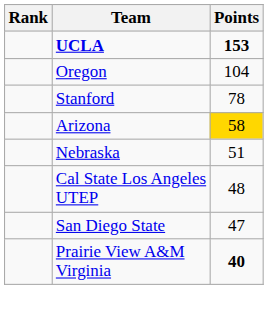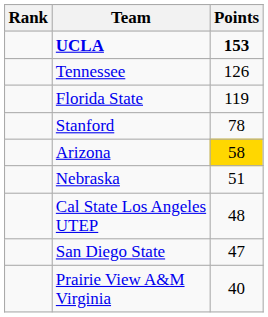+ row: Tennessee | 126
+ row: Florida State | 119
- row: Oregon | 104
Prairie View A&M Virginia | Points: bold -> normal
